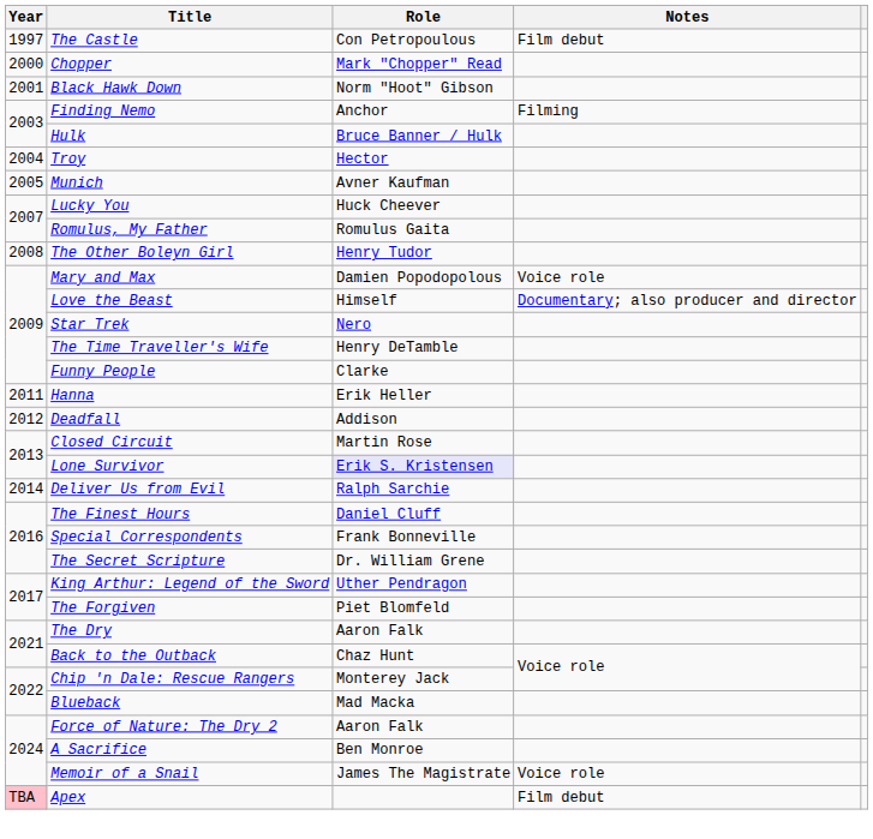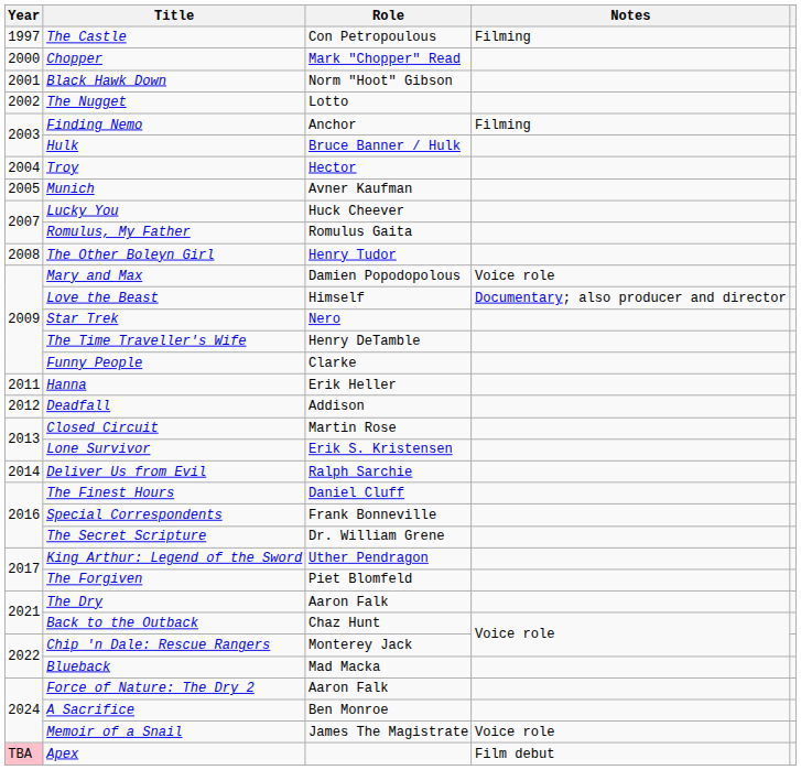The Castle | Notes: Film debut -> Filming
+ row: 2002 | The Nugget | Lotto
Lone Survivor | Role: lavender background -> no background
